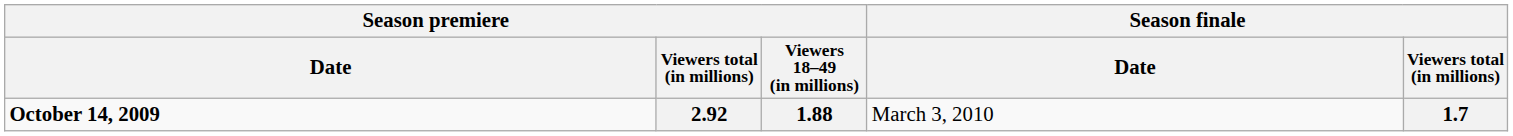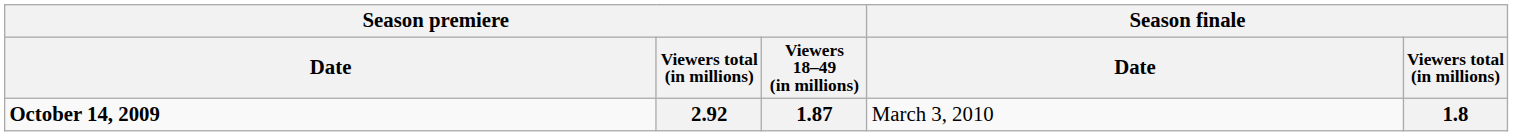2.92 | Season premiere / Viewers 18–49 (in millions): 1.88 -> 1.87
2.92 | Season finale / Viewers total (in millions): 1.7 -> 1.8
